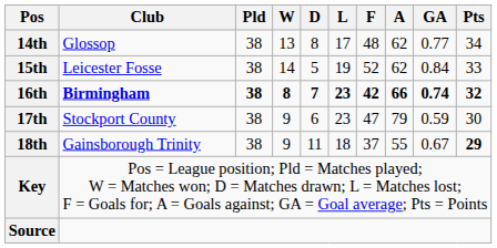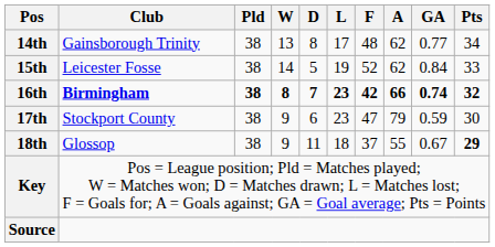14th | Club: Glossop -> Gainsborough Trinity
18th | Club: Gainsborough Trinity -> Glossop
